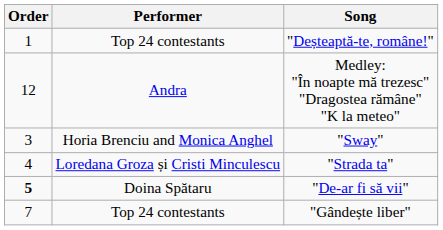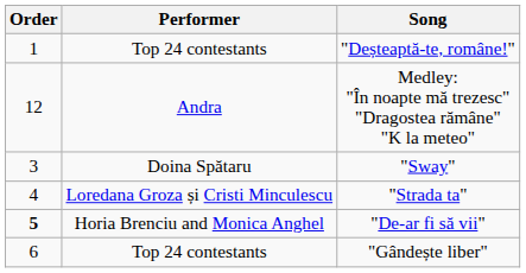"Sway" | Performer: Horia Brenciu and Monica Anghel -> Doina Spătaru
"De-ar fi să vii" | Performer: Doina Spătaru -> Horia Brenciu and Monica Anghel
"Gândește liber" | Order: 7 -> 6
